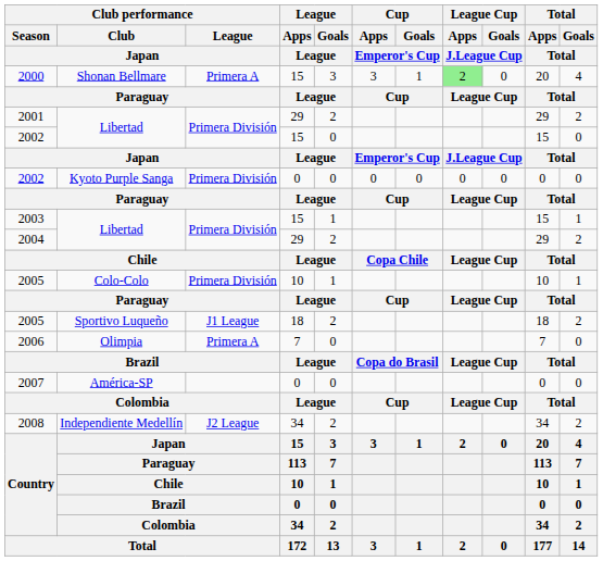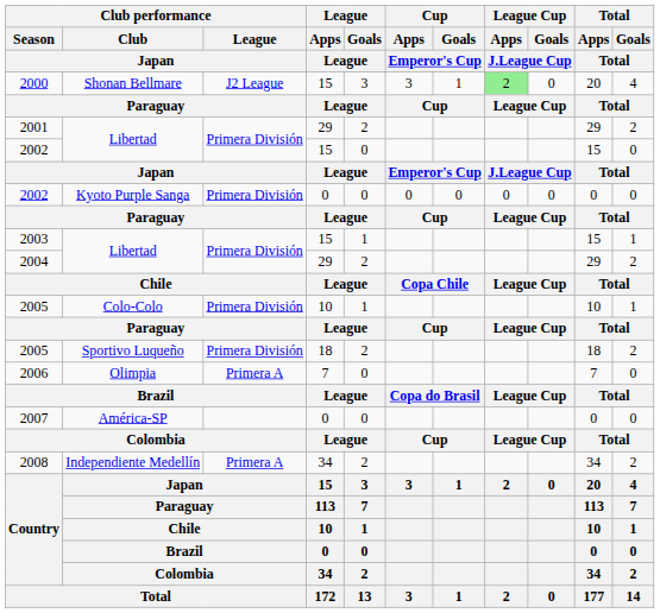2000 | Club performance / League / Japan: Primera A -> J2 League
2005 / Sportivo Luqueño | Club performance / League / Japan: J1 League -> Primera División
2008 | Club performance / League / Japan: J2 League -> Primera A
